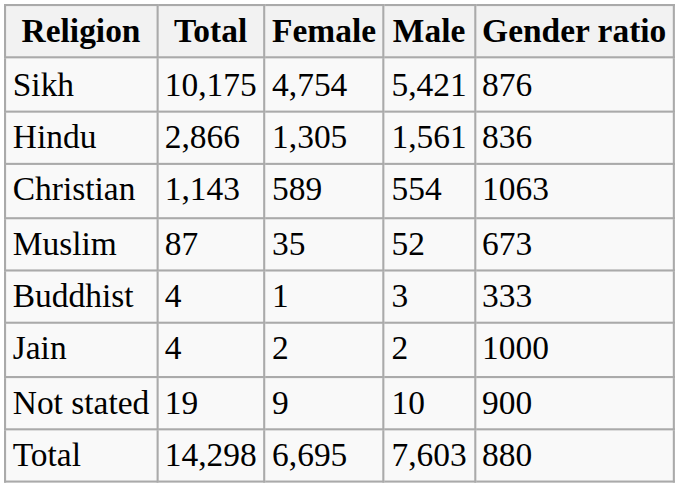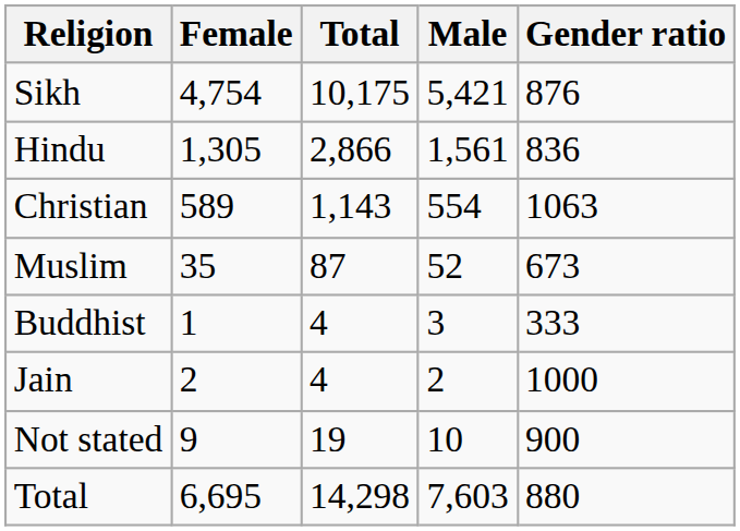columns swapped: Total <-> Female
